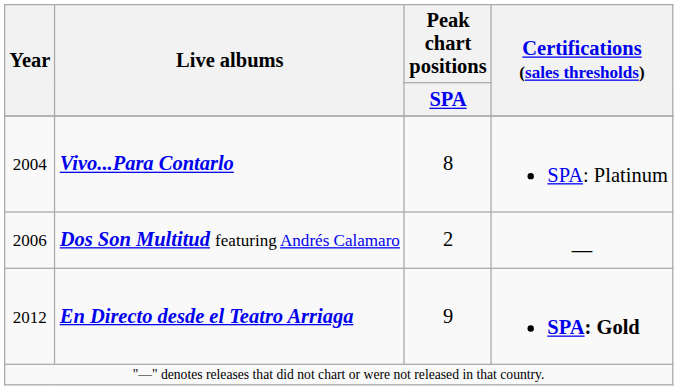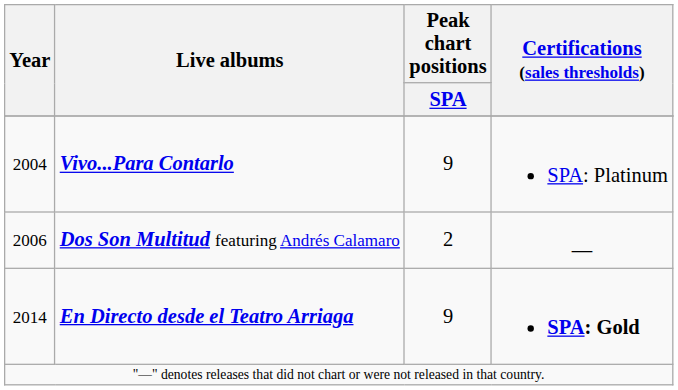Vivo...Para Contarlo | Peak chart positions / SPA: 8 -> 9
En Directo desde el Teatro Arriaga | Year: 2012 -> 2014
